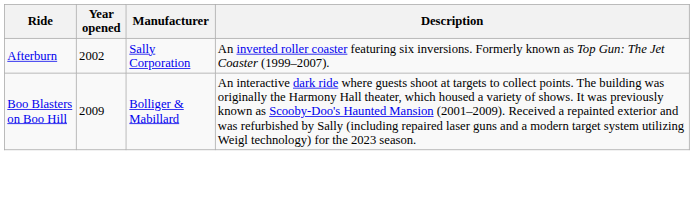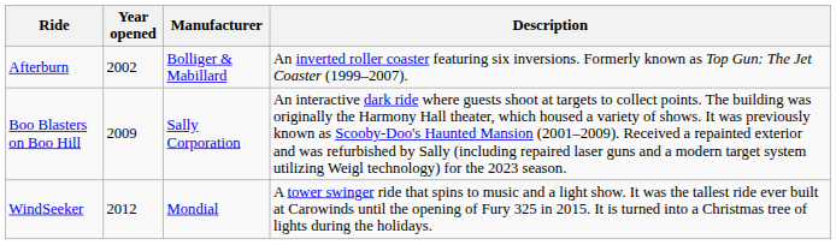Afterburn | Manufacturer: Sally Corporation -> Bolliger & Mabillard
Boo Blasters on Boo Hill | Manufacturer: Bolliger & Mabillard -> Sally Corporation
+ row: WindSeeker | 2012 | Mondial | A tower swinger ride that spins to music and a light show. It was the tallest ride ever built at Carowinds until the opening of Fury 325 in 2015. It is turned into a Christmas tree of lights during the holidays.
